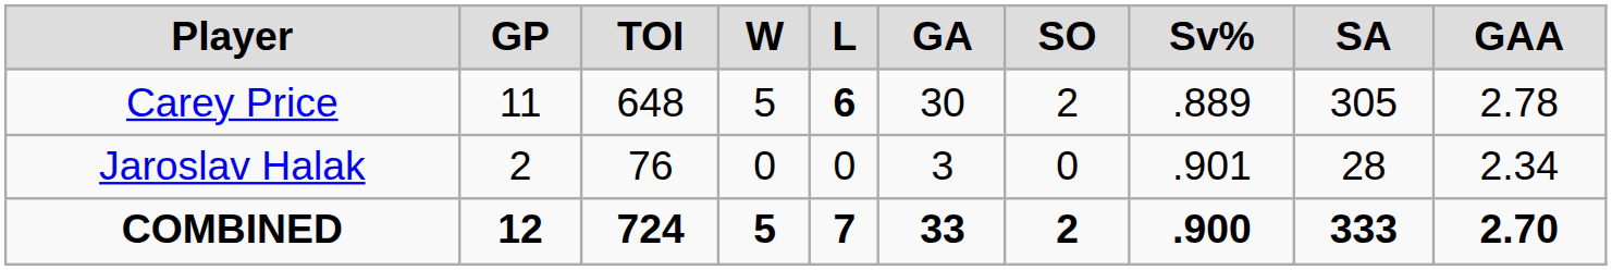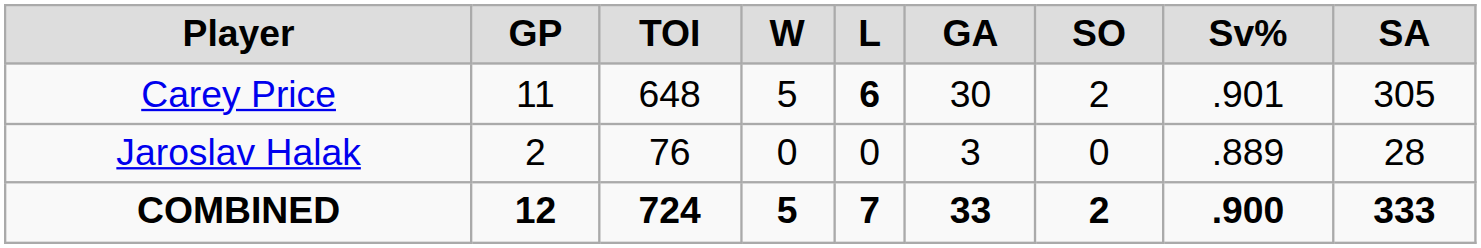- column: GAA | 2.78 | 2.34 | 2.70
Carey Price | Sv%: .889 -> .901
Jaroslav Halak | Sv%: .901 -> .889
